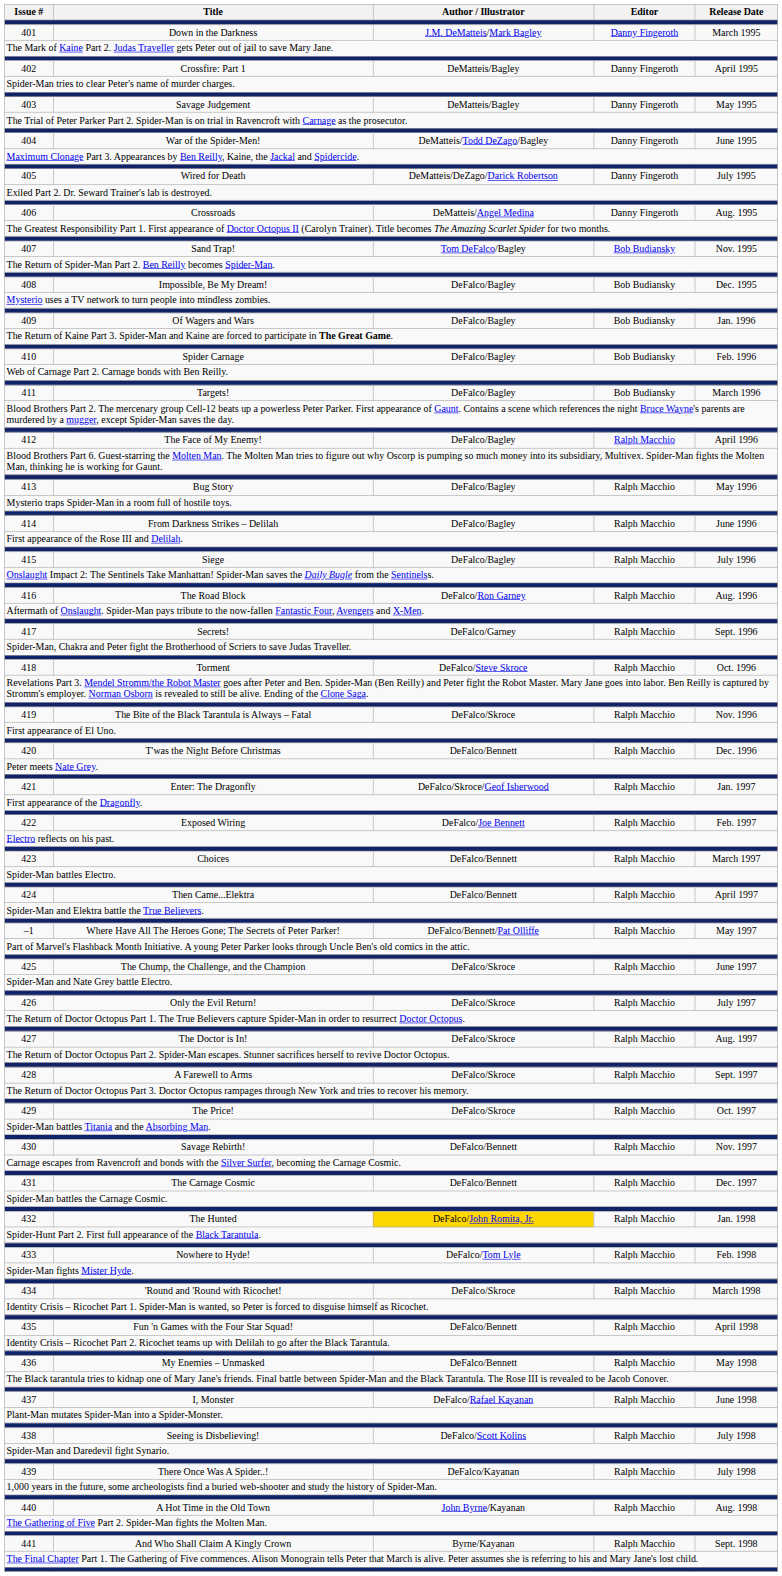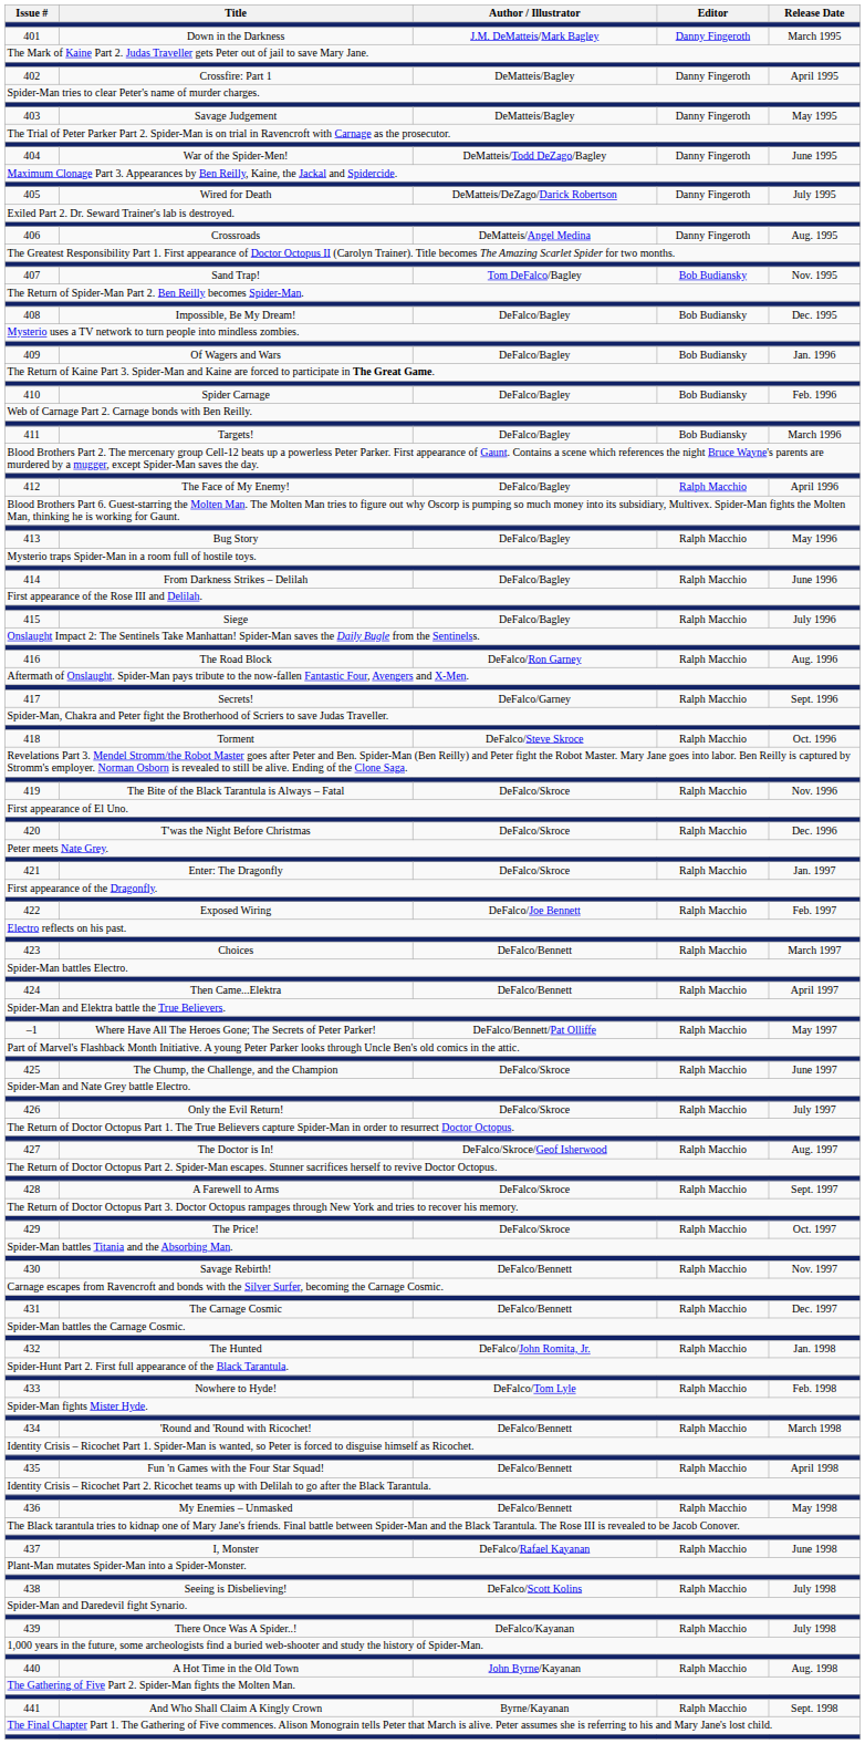420 | Author / Illustrator: DeFalco/Bennett -> DeFalco/Skroce
421 | Author / Illustrator: DeFalco/Skroce/Geof Isherwood -> DeFalco/Skroce
427 | Author / Illustrator: DeFalco/Skroce -> DeFalco/Skroce/Geof Isherwood
432 | Author / Illustrator: gold background -> no background
434 | Author / Illustrator: DeFalco/Skroce -> DeFalco/Bennett
